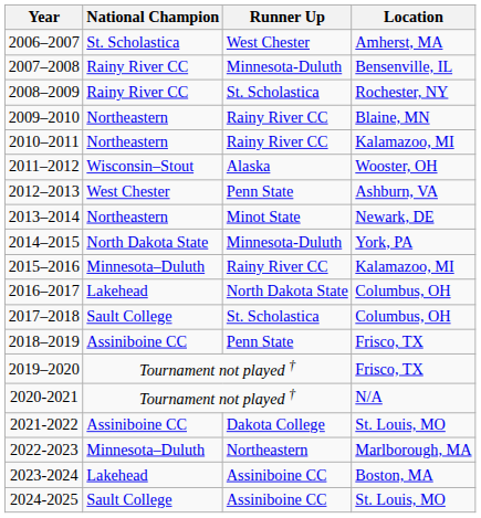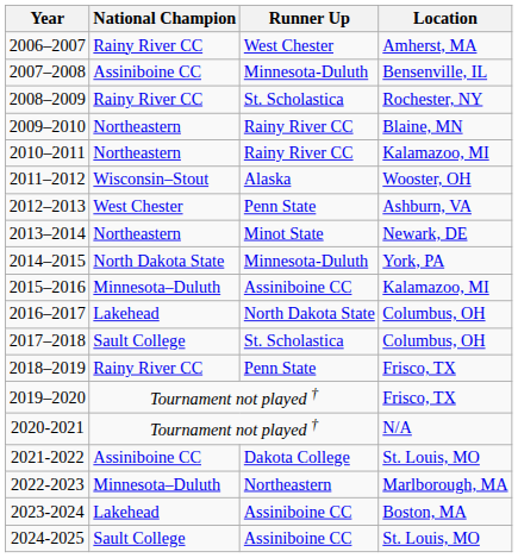2006–2007 | National Champion: St. Scholastica -> Rainy River CC
2007–2008 | National Champion: Rainy River CC -> Assiniboine CC
2015–2016 | Runner Up: Rainy River CC -> Assiniboine CC
2018–2019 | National Champion: Assiniboine CC -> Rainy River CC
